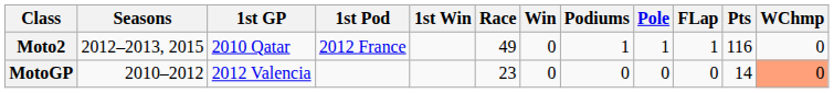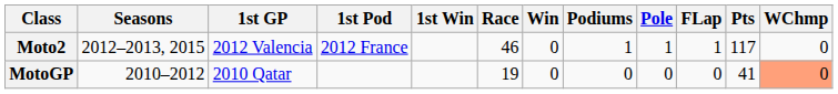Moto2 | 1st GP: 2010 Qatar -> 2012 Valencia
Moto2 | Race: 49 -> 46
Moto2 | Pts: 116 -> 117
MotoGP | 1st GP: 2012 Valencia -> 2010 Qatar
MotoGP | Race: 23 -> 19
MotoGP | Pts: 14 -> 41
